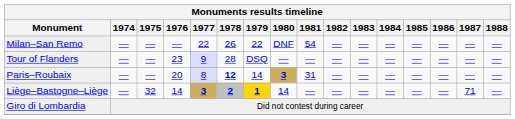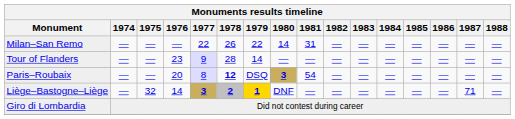Milan–San Remo | 1980: DNF -> 14
Milan–San Remo | 1981: 54 -> 31
Tour of Flanders | 1979: DSQ -> 14
Paris–Roubaix | 1979: 14 -> DSQ
Paris–Roubaix | 1981: 31 -> 54
Liège–Bastogne–Liège | 1980: 14 -> DNF
